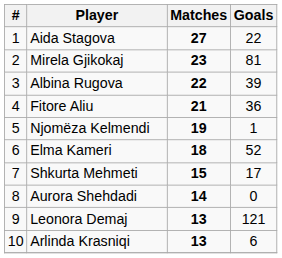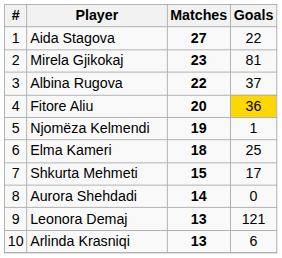Albina Rugova | Goals: 39 -> 37
Fitore Aliu | Matches: 21 -> 20
Fitore Aliu | Goals: no background -> gold background
Elma Kameri | Goals: 52 -> 25
